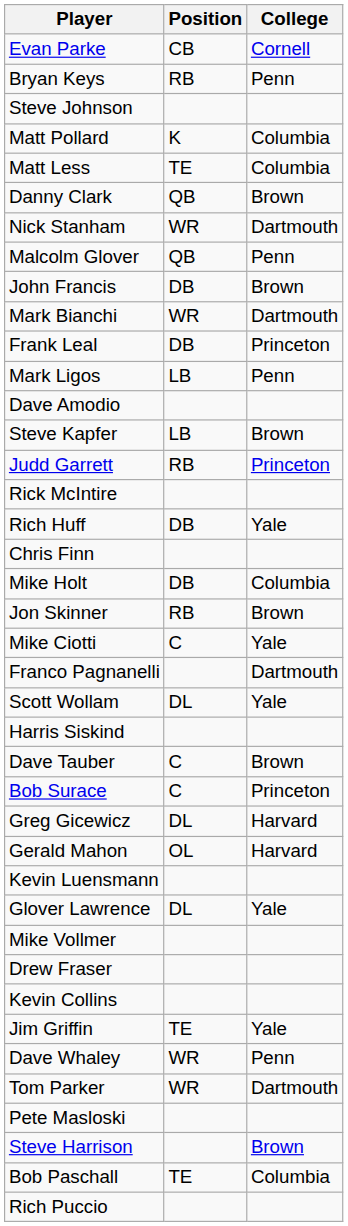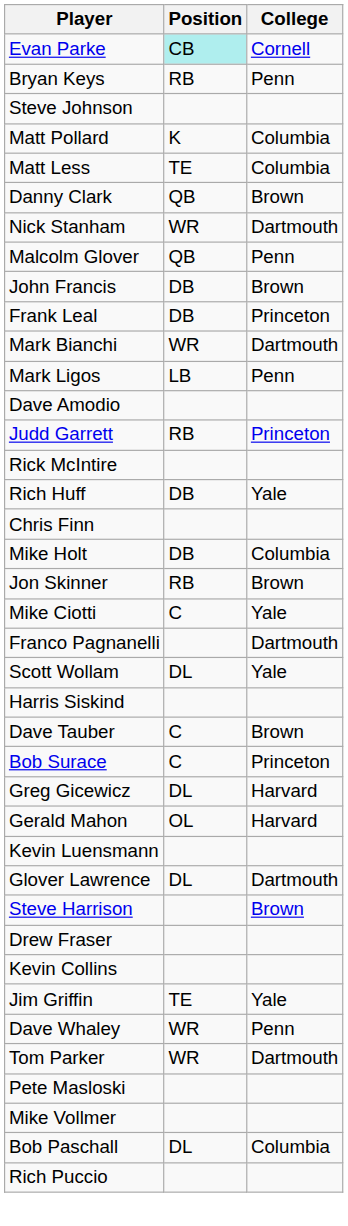Evan Parke | Position: no background -> paleturquoise background
rows swapped: Mark Bianchi <-> Frank Leal
- row: Steve Kapfer | LB | Brown
Glover Lawrence | College: Yale -> Dartmouth
rows swapped: Steve Harrison <-> Mike Vollmer
Bob Paschall | Position: TE -> DL
